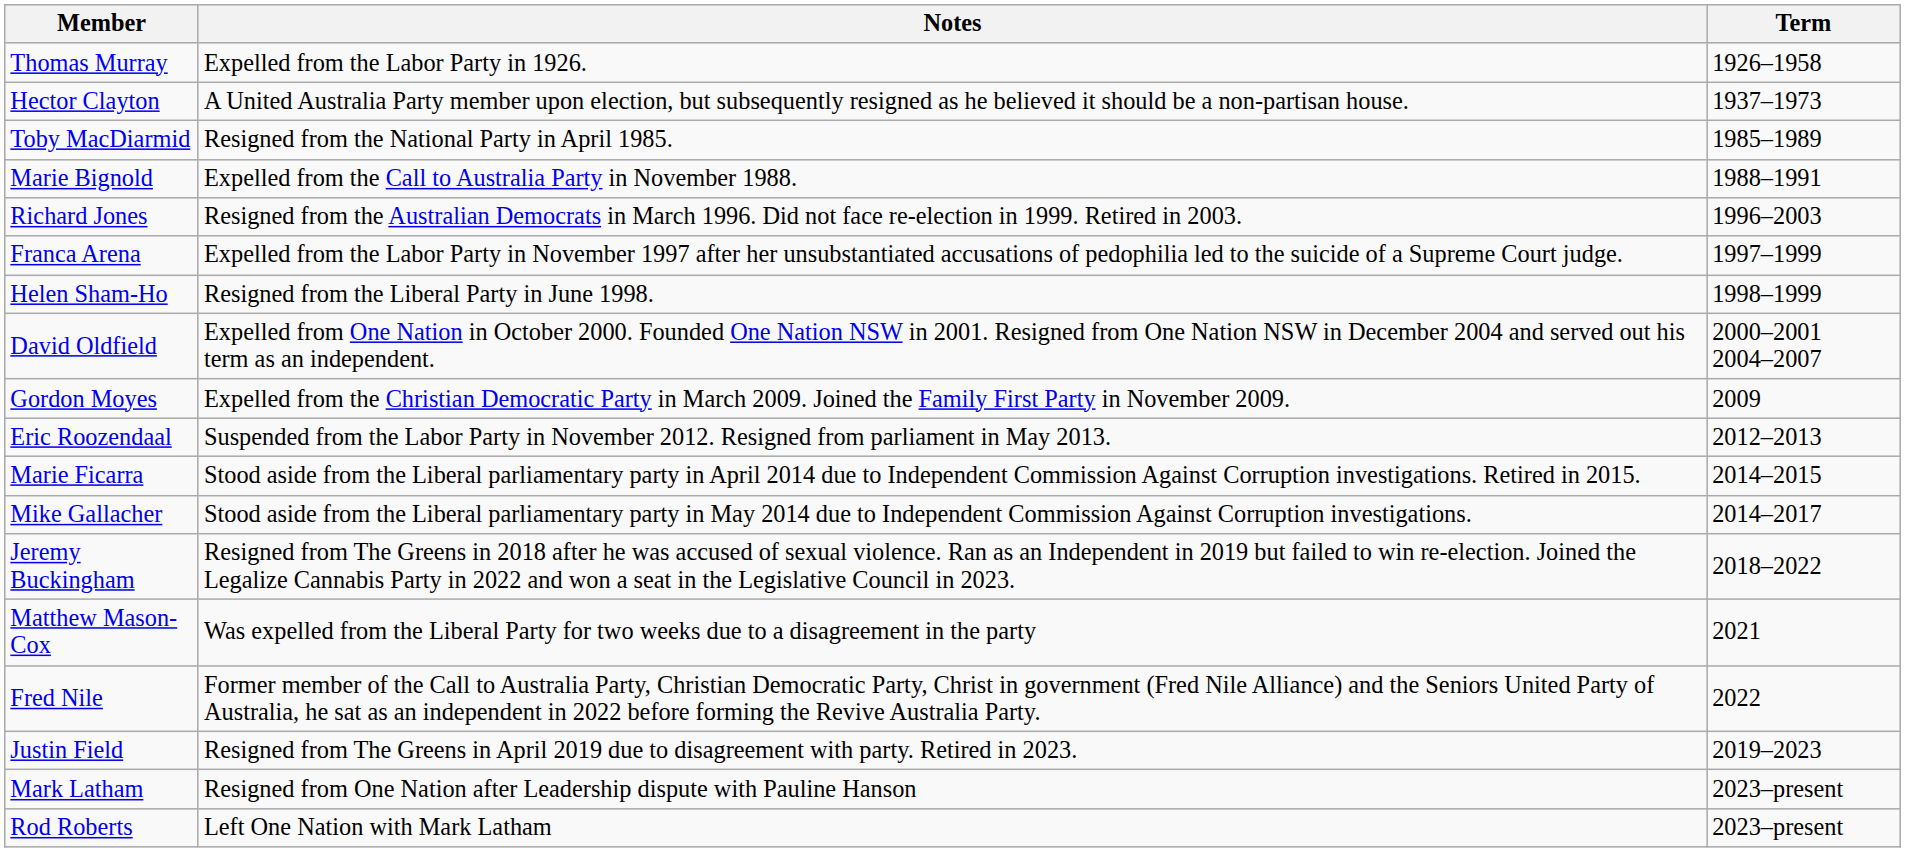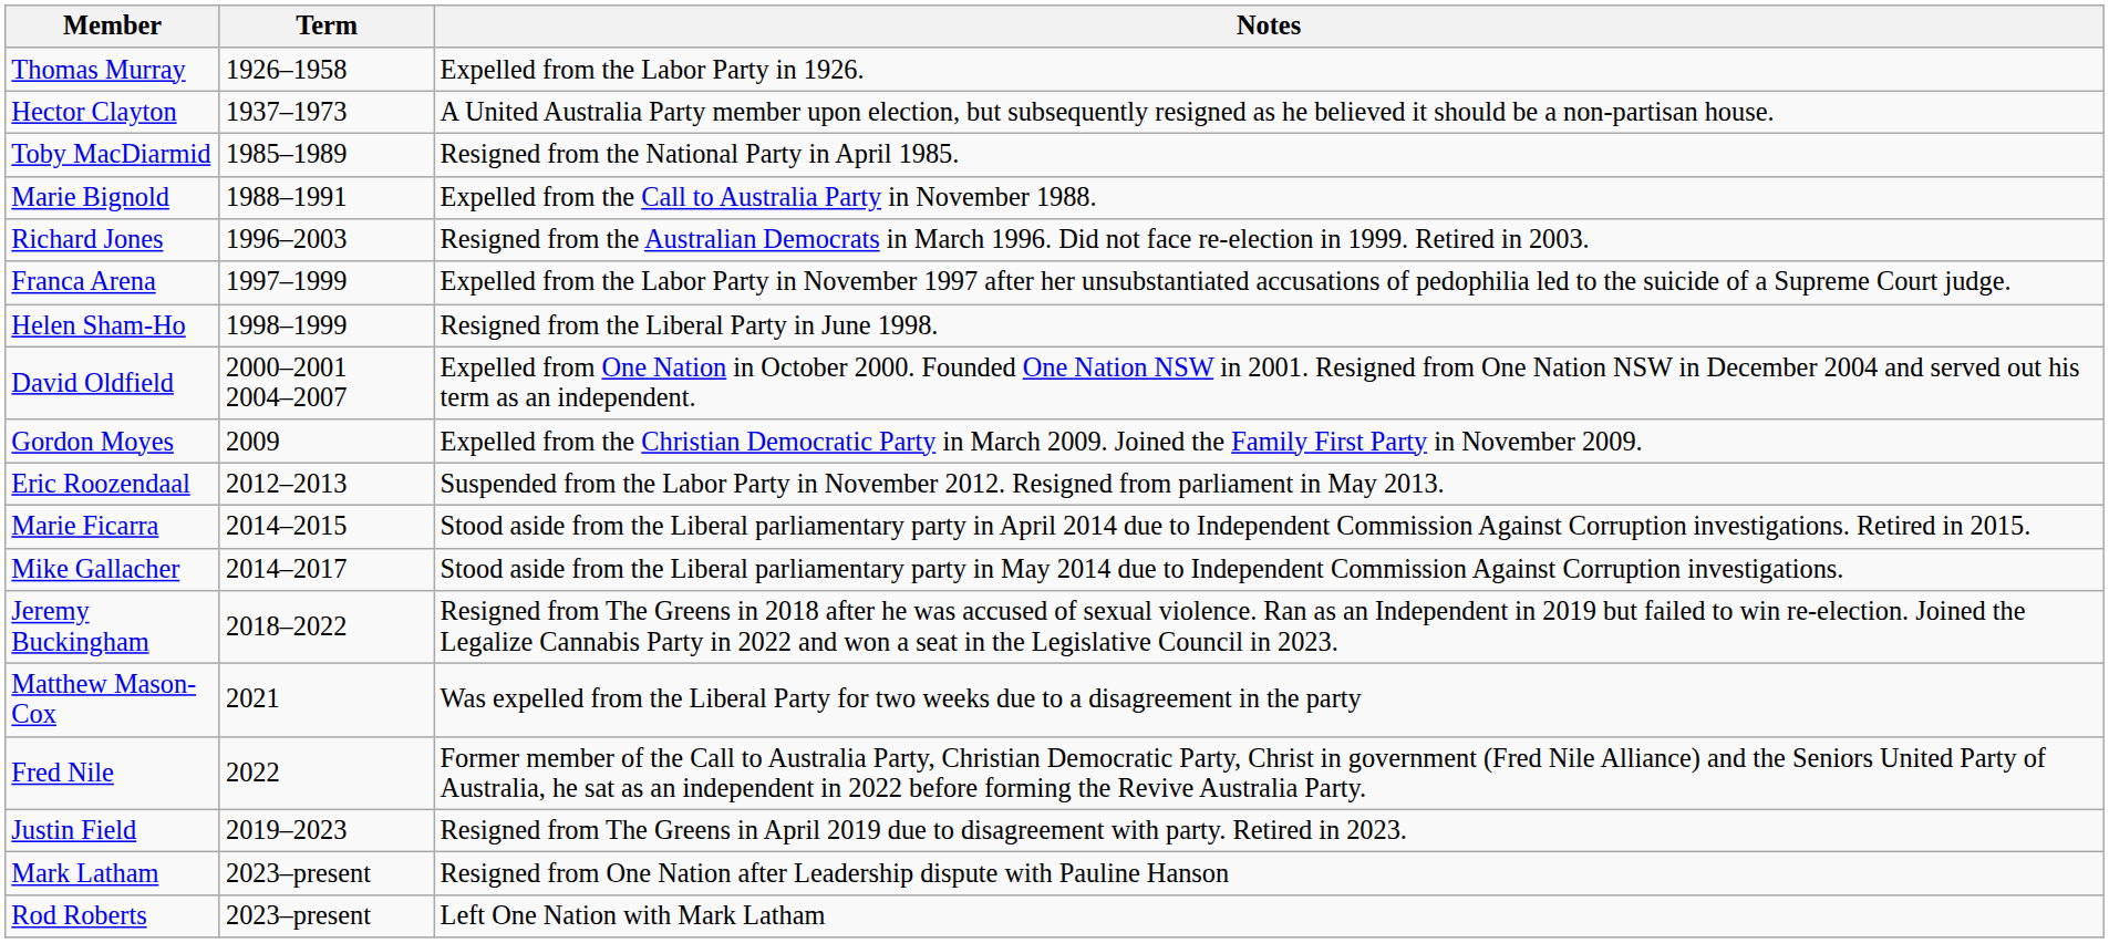columns swapped: Term <-> Notes
